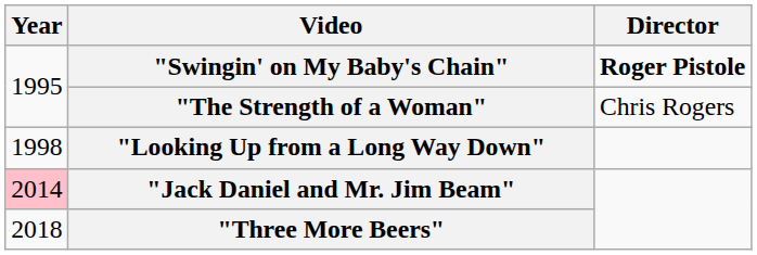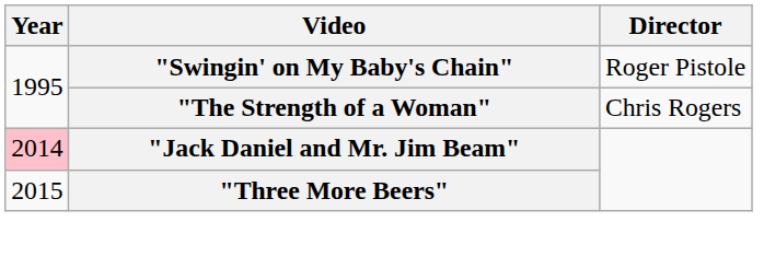"Swingin' on My Baby's Chain" | Director: bold -> normal
- row: 1998 | "Looking Up from a Long Way Down"
"Three More Beers" | Year: 2018 -> 2015
